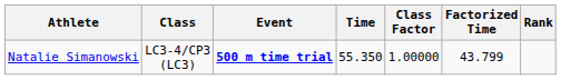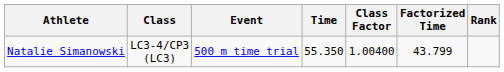Natalie Simanowski | Event: bold -> normal
Natalie Simanowski | Class Factor: 1.00000 -> 1.00400
